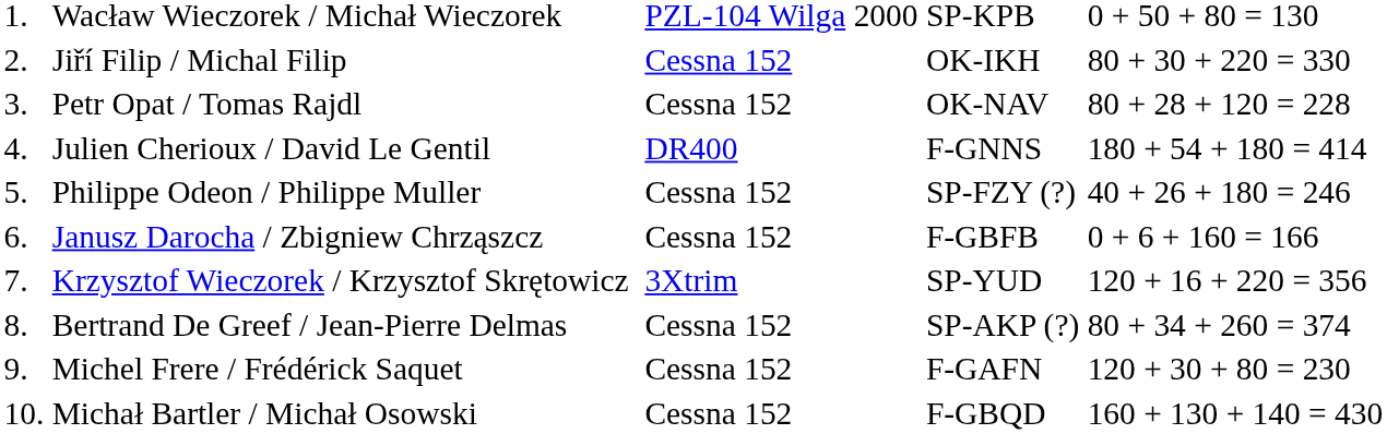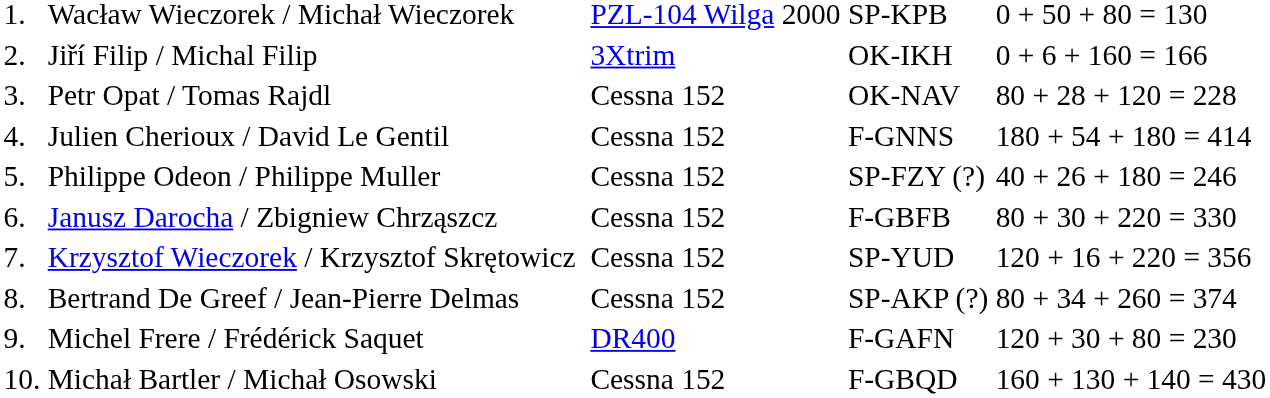Jiří Filip / Michal Filip | column 4: Cessna 152 -> 3Xtrim
Jiří Filip / Michal Filip | column 6: 80 + 30 + 220 = 330 -> 0 + 6 + 160 = 166
Julien Cherioux / David Le Gentil | column 4: DR400 -> Cessna 152
Janusz Darocha / Zbigniew Chrząszcz | column 6: 0 + 6 + 160 = 166 -> 80 + 30 + 220 = 330
Krzysztof Wieczorek / Krzysztof Skrętowicz | column 4: 3Xtrim -> Cessna 152
Michel Frere / Frédérick Saquet | column 4: Cessna 152 -> DR400
